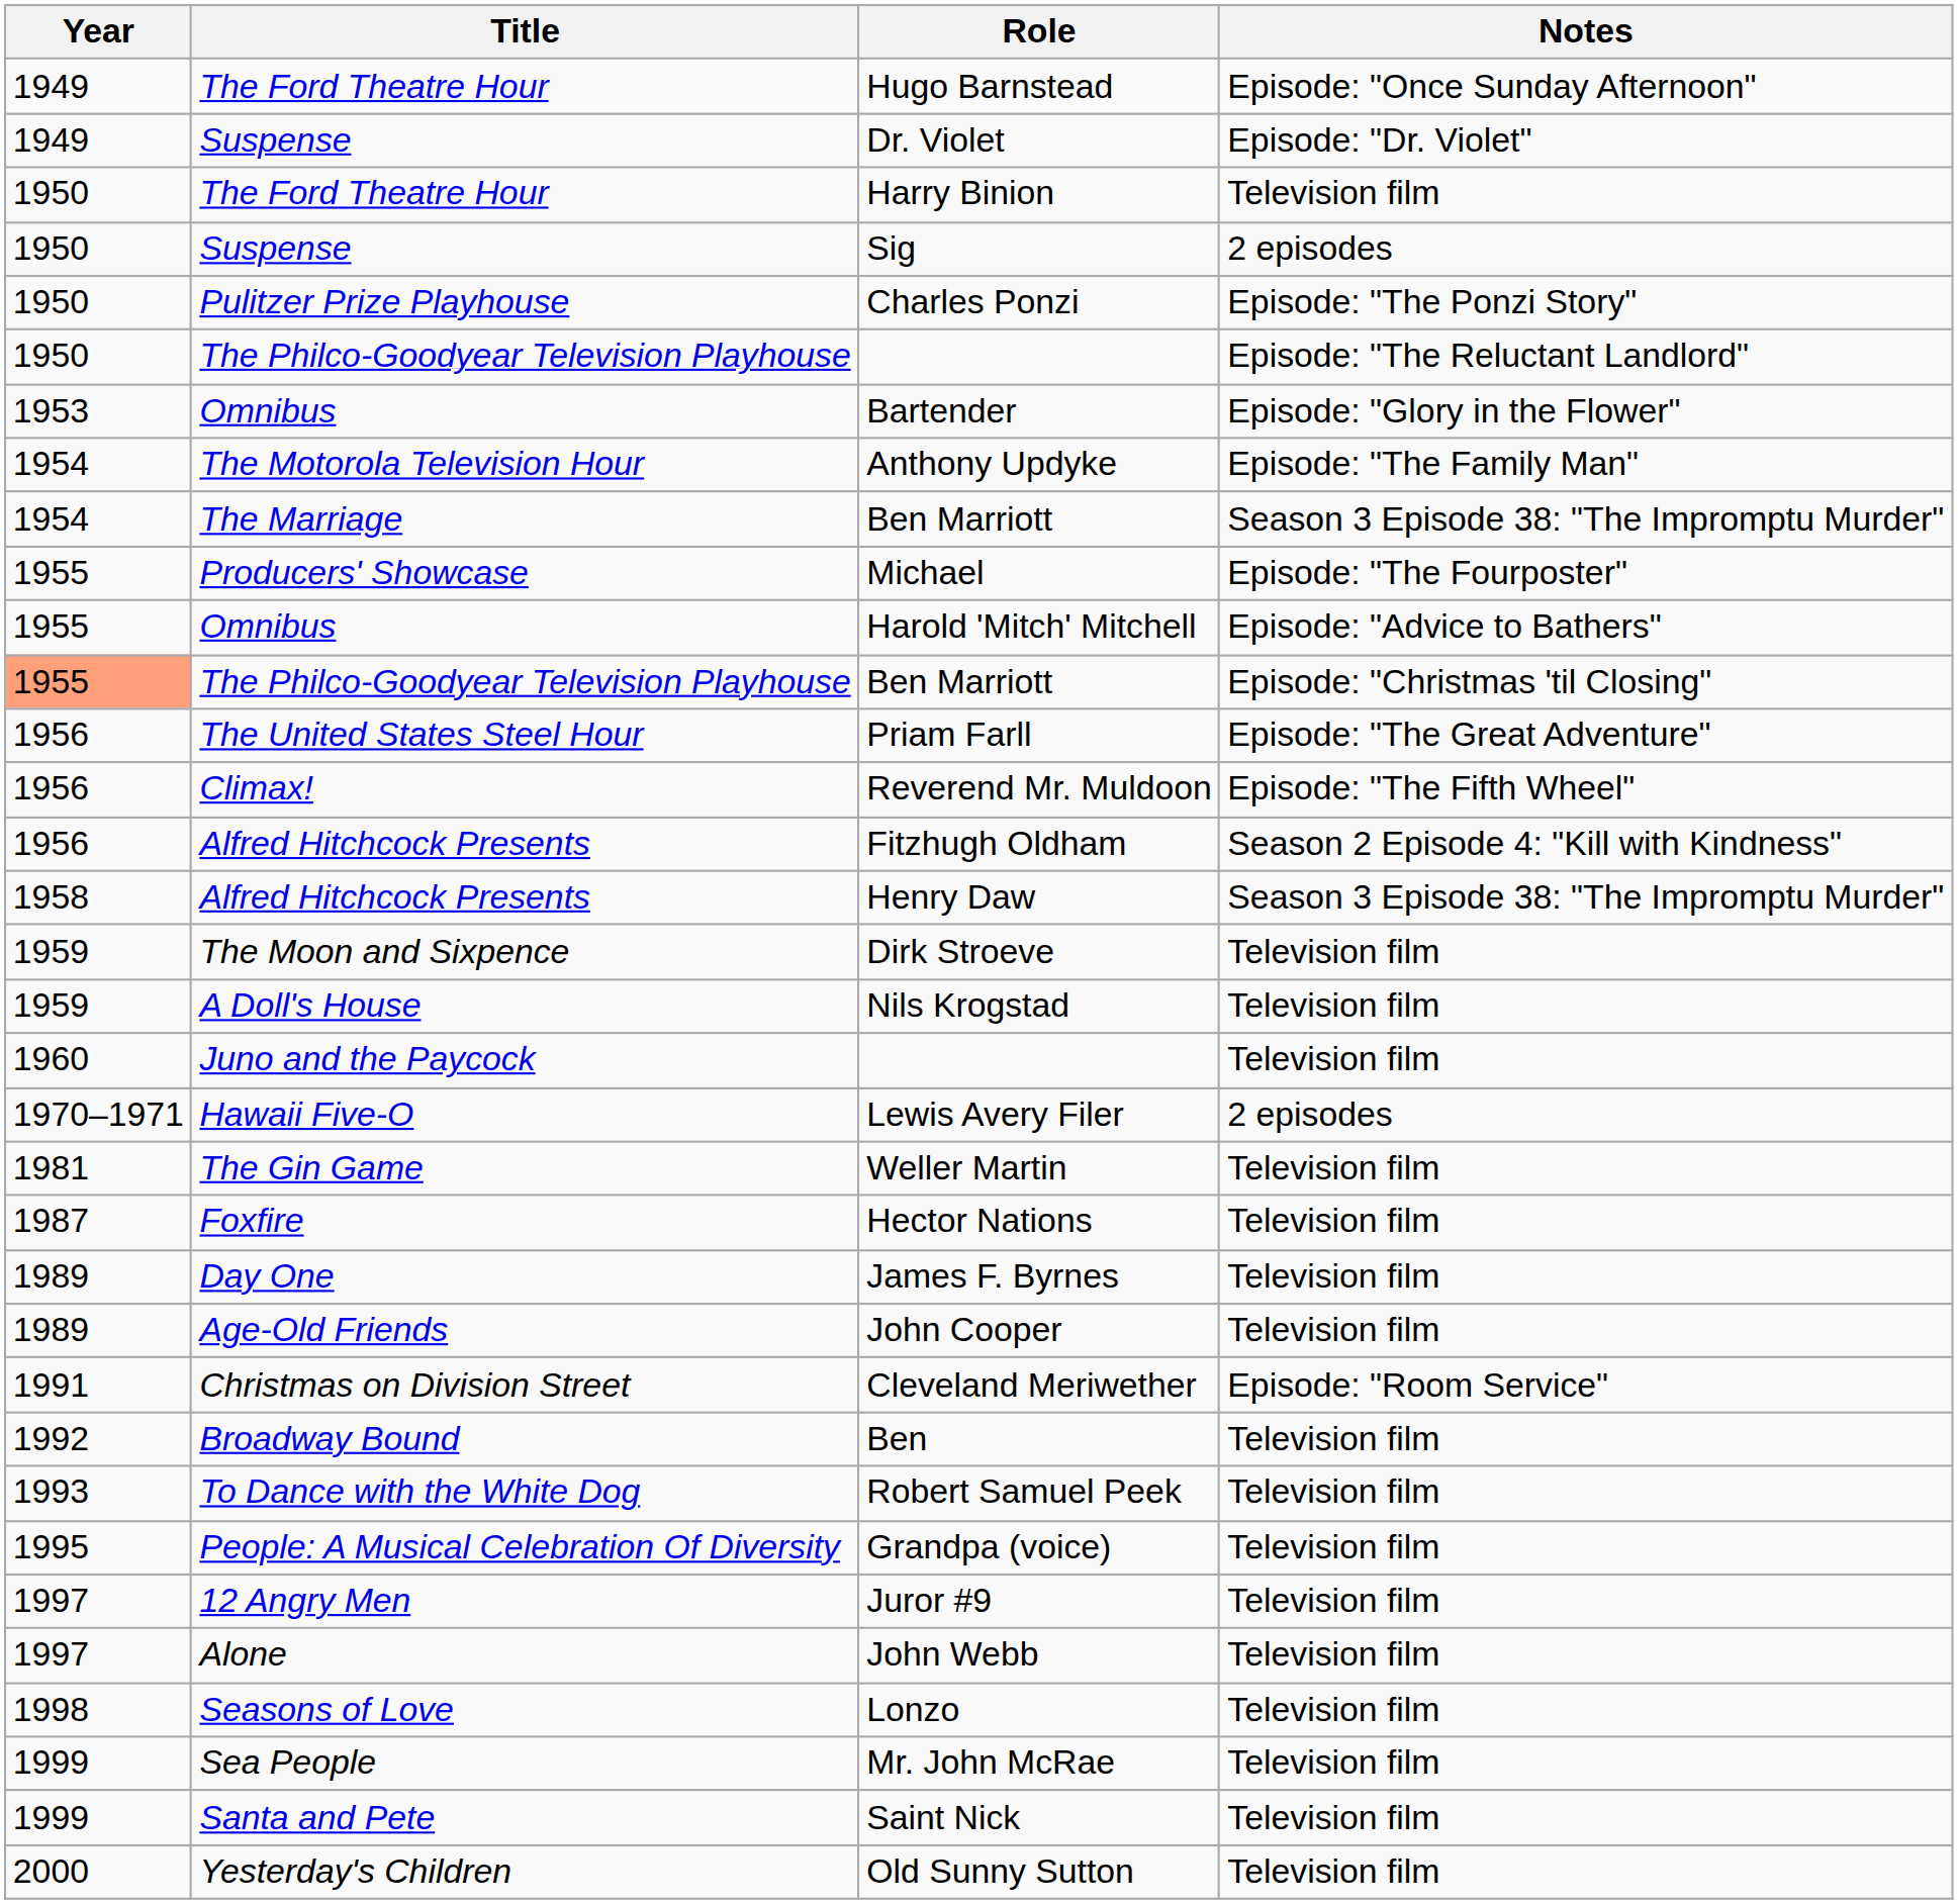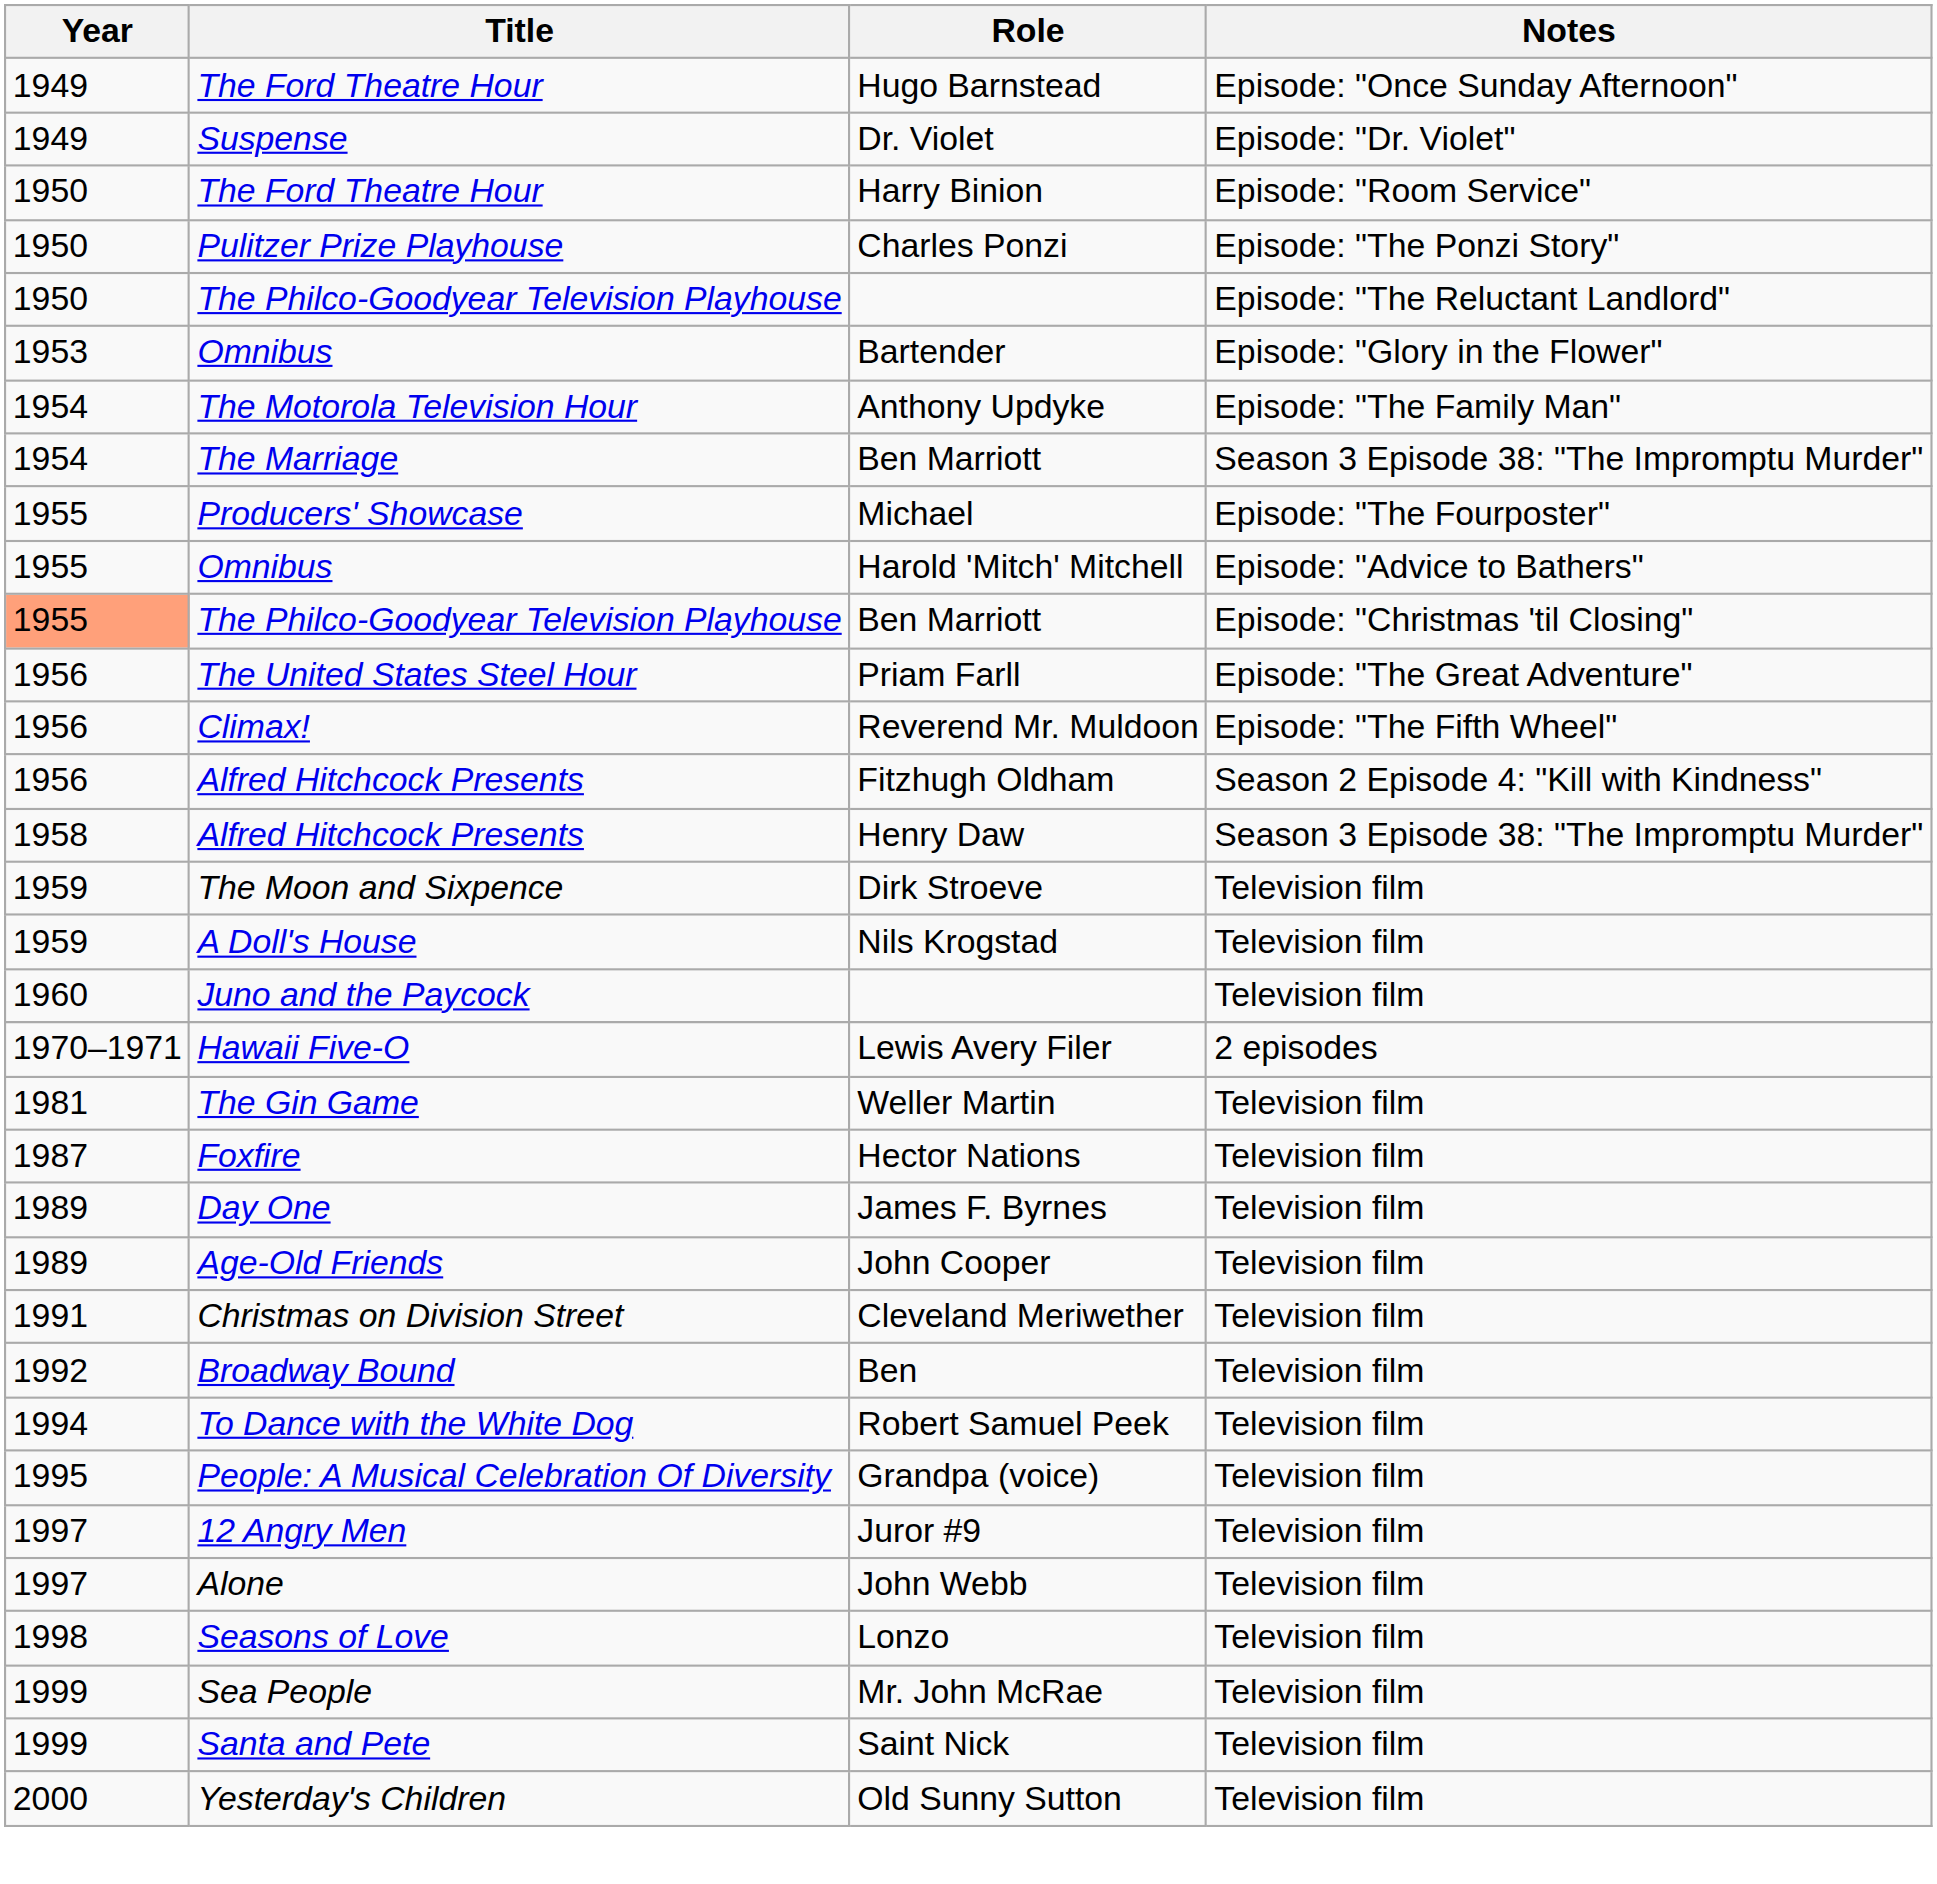Harry Binion | Notes: Television film -> Episode: "Room Service"
- row: 1950 | Suspense | Sig | 2 episodes
Cleveland Meriwether | Notes: Episode: "Room Service" -> Television film
Robert Samuel Peek | Year: 1993 -> 1994
